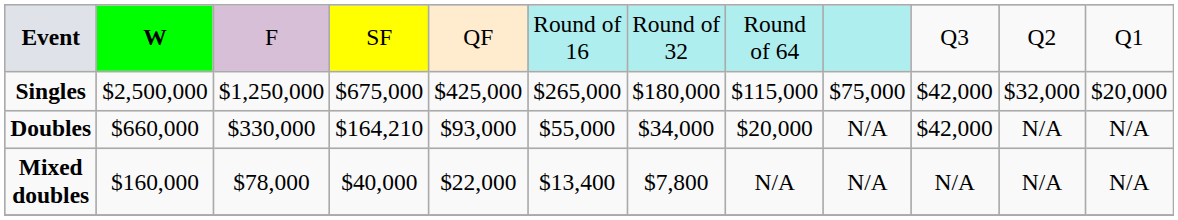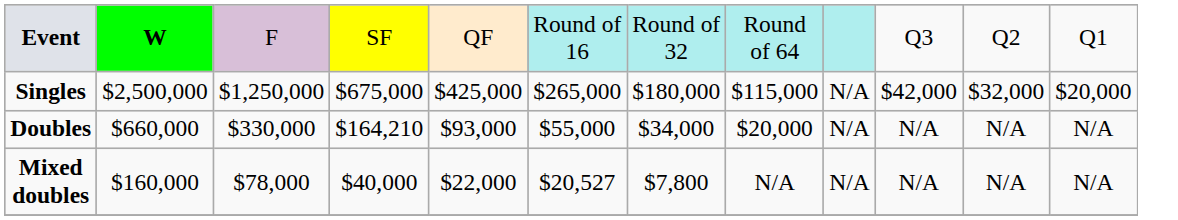Singles | column 9: $75,000 -> N/A
Doubles | column 10: $42,000 -> N/A
Mixed doubles | column 6: $13,400 -> $20,527
